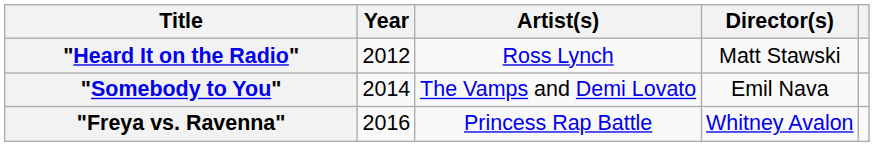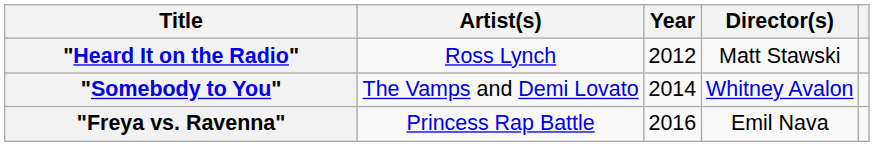columns swapped: Year <-> Artist(s)
"Somebody to You" | Director(s): Emil Nava -> Whitney Avalon
"Freya vs. Ravenna" | Director(s): Whitney Avalon -> Emil Nava
